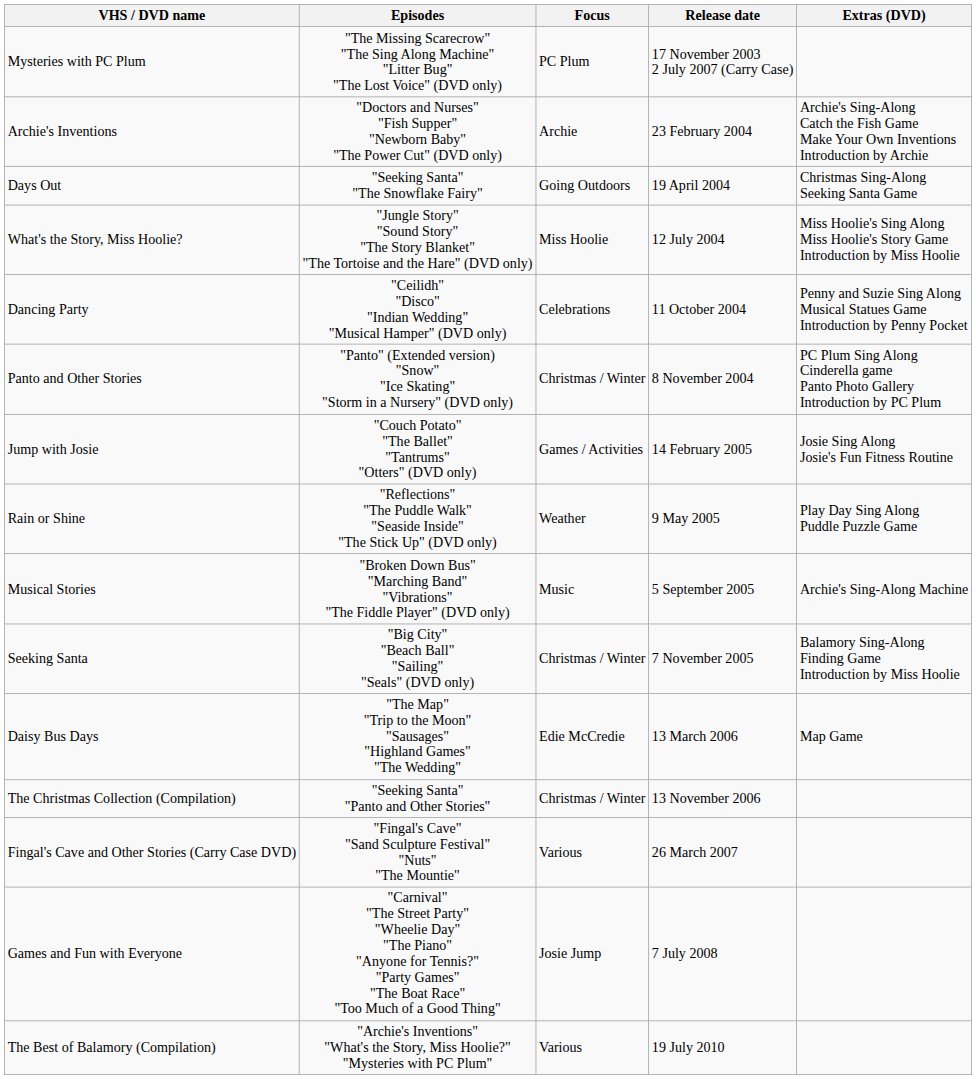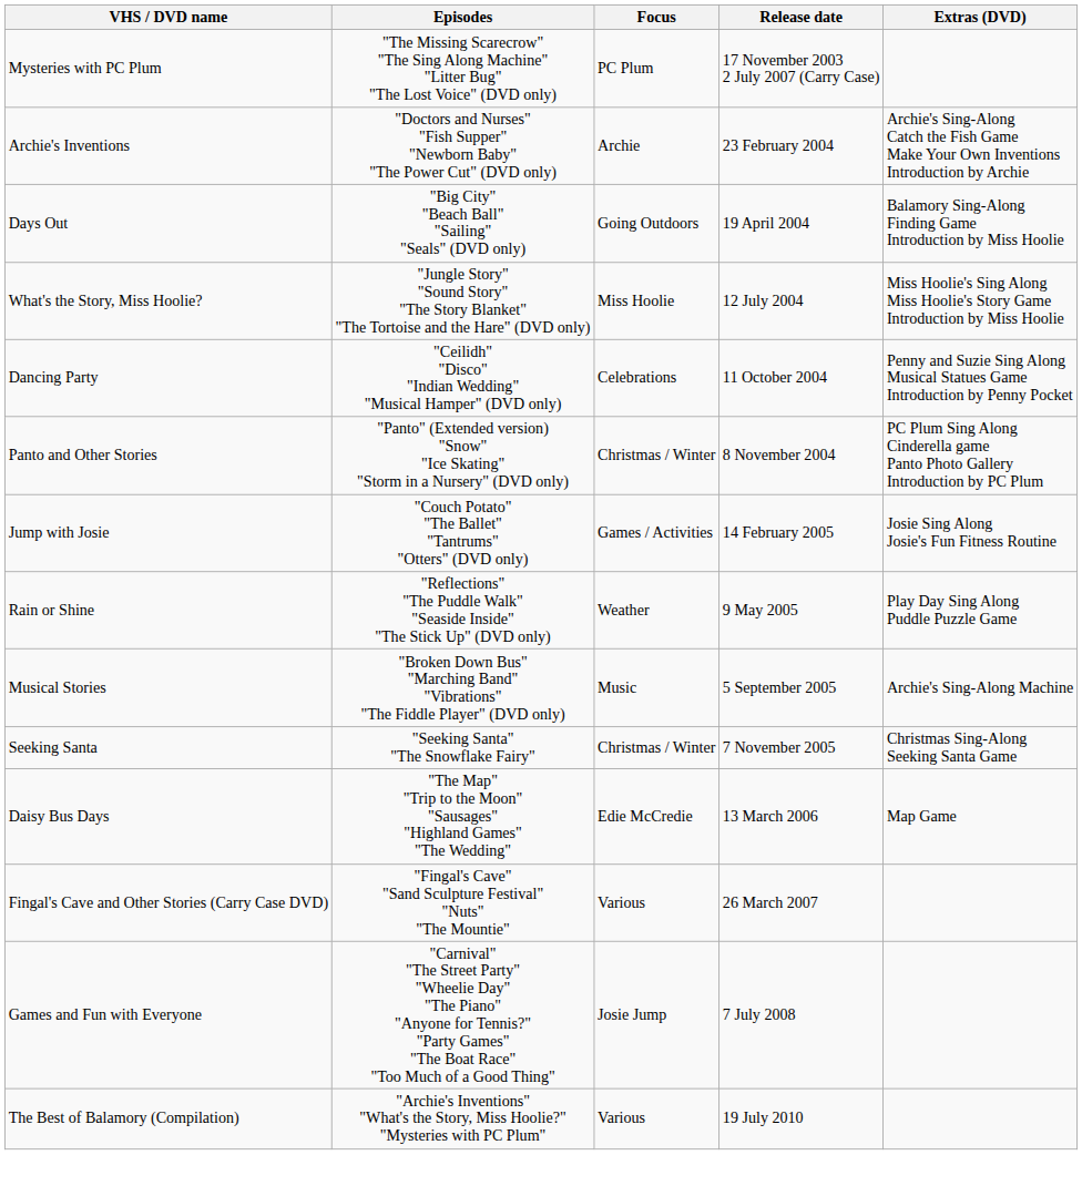Days Out | Episodes: "Seeking Santa" "The Snowflake Fairy" -> "Big City" "Beach Ball" "Sailing" "Seals" (DVD only)
Days Out | Extras (DVD): Christmas Sing-Along Seeking Santa Game -> Balamory Sing-Along Finding Game Introduction by Miss Hoolie
Seeking Santa | Episodes: "Big City" "Beach Ball" "Sailing" "Seals" (DVD only) -> "Seeking Santa" "The Snowflake Fairy"
Seeking Santa | Extras (DVD): Balamory Sing-Along Finding Game Introduction by Miss Hoolie -> Christmas Sing-Along Seeking Santa Game
- row: The Christmas Collection (Compilation) | "Seeking Santa" "Panto and Other Stories" | Christmas / Winter | 13 November 2006
